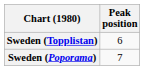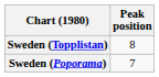Sweden (Topplistan) | Peak position: 6 -> 8
